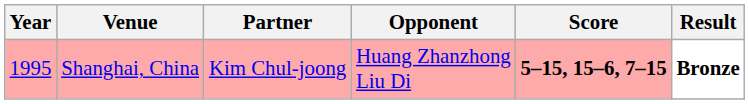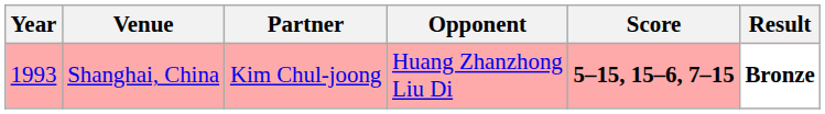Shanghai, China | Year: 1995 -> 1993
